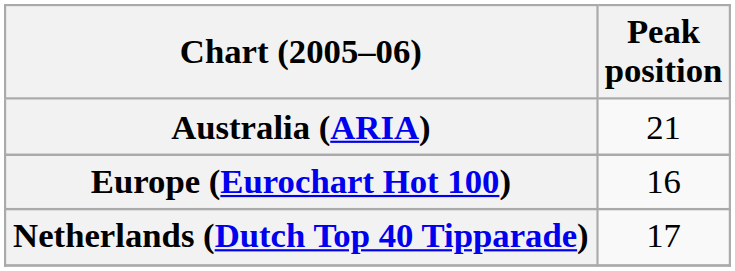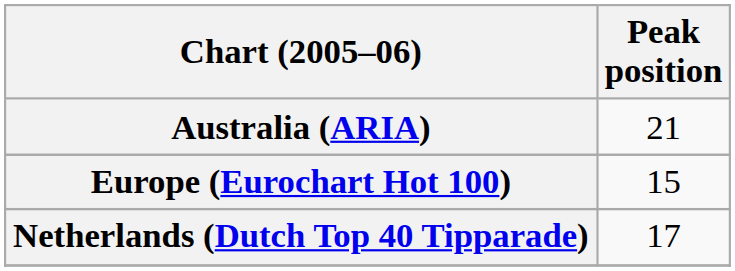Europe (Eurochart Hot 100) | Peak position: 16 -> 15
